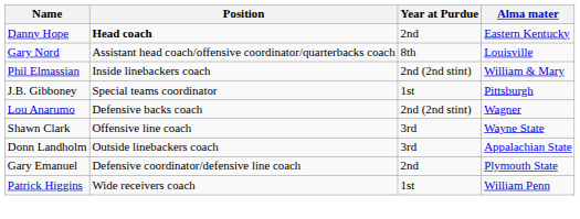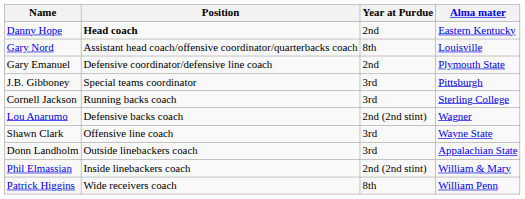rows swapped: Gary Emanuel <-> Phil Elmassian
J.B. Gibboney | Year at Purdue: 1st -> 3rd
+ row: Cornell Jackson | Running backs coach | 3rd | Sterling College
Patrick Higgins | Year at Purdue: 1st -> 8th
